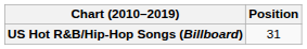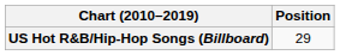US Hot R&B/Hip-Hop Songs (Billboard) | Position: 31 -> 29
